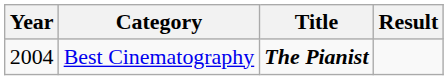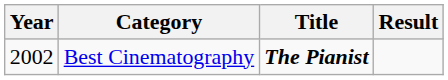Best Cinematography | Year: 2004 -> 2002
